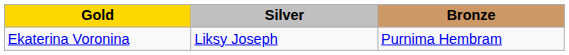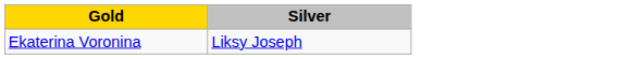- column: Bronze | Purnima Hembram
